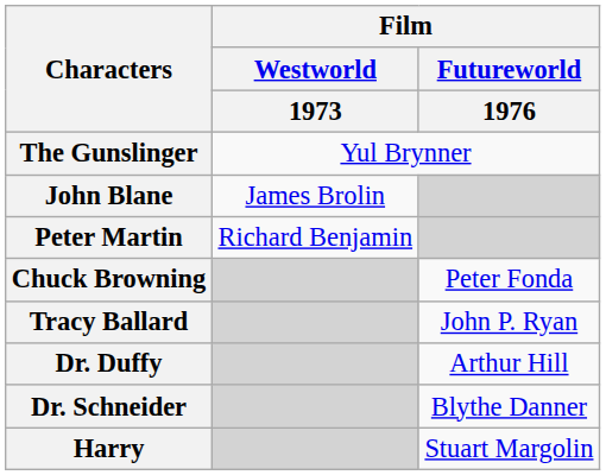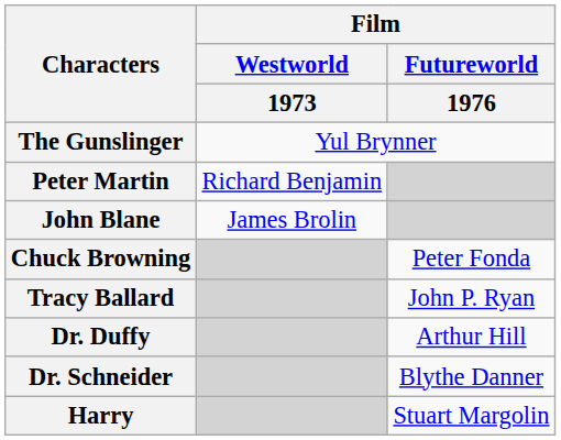rows swapped: Peter Martin <-> John Blane
